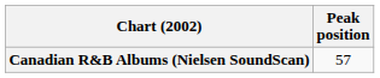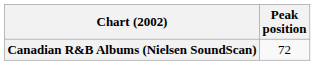Canadian R&B Albums (Nielsen SoundScan) | Peak position: 57 -> 72
